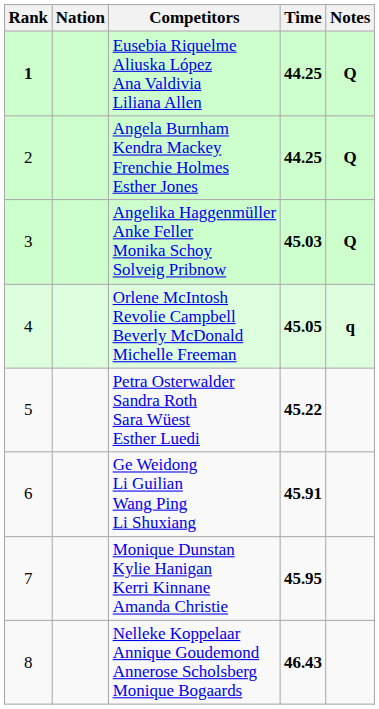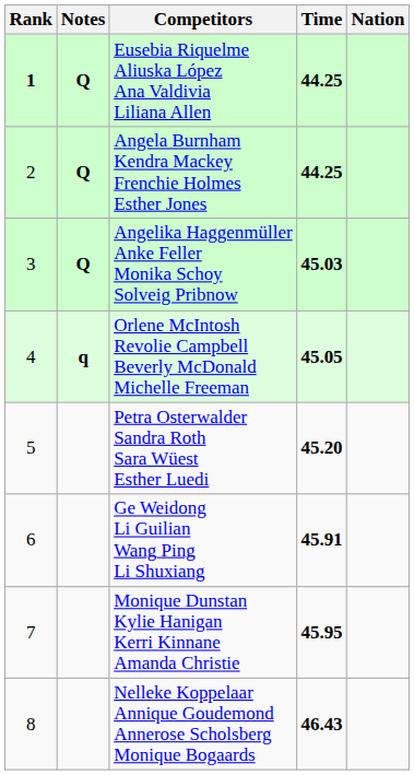columns swapped: Nation <-> Notes
Petra Osterwalder Sandra Roth Sara Wüest Esther Luedi | Time: 45.22 -> 45.20
